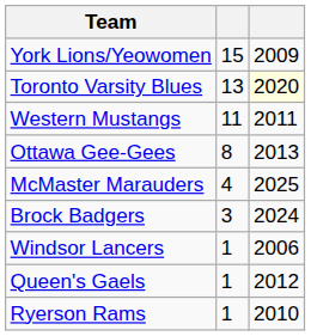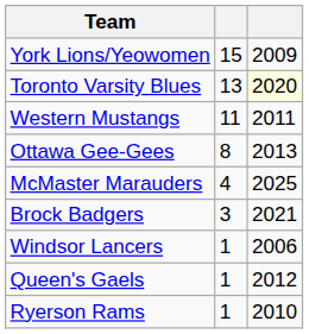Brock Badgers | column 3: 2024 -> 2021
